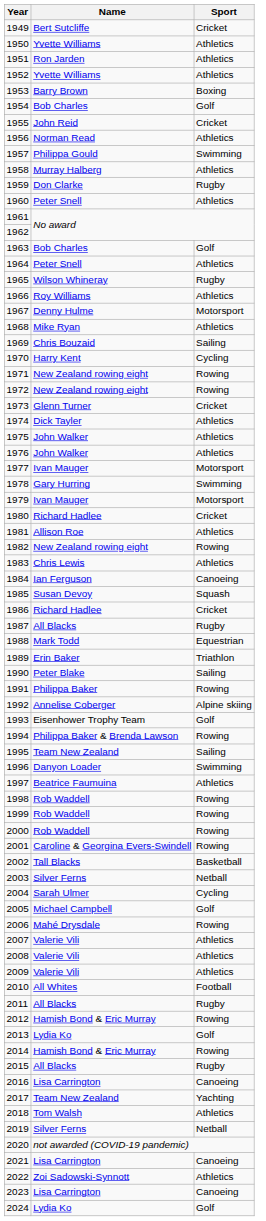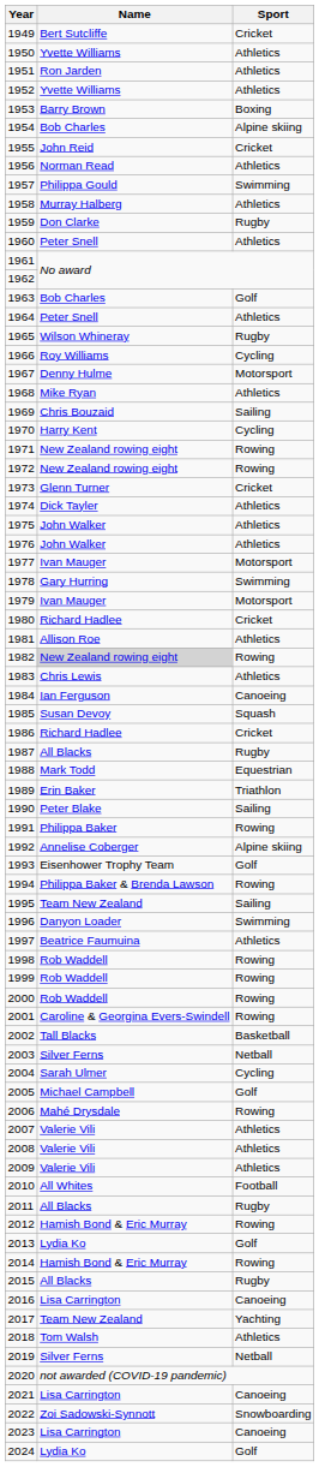1954 | Sport: Golf -> Alpine skiing
1966 | Sport: Athletics -> Cycling
1982 | Name: no background -> lightgrey background
2022 | Sport: Athletics -> Snowboarding
